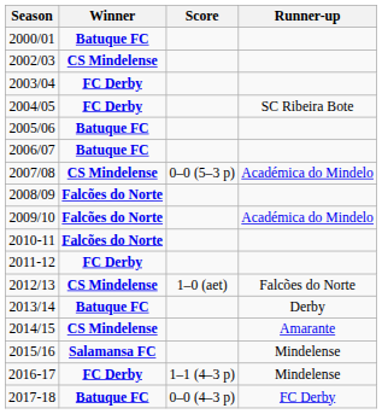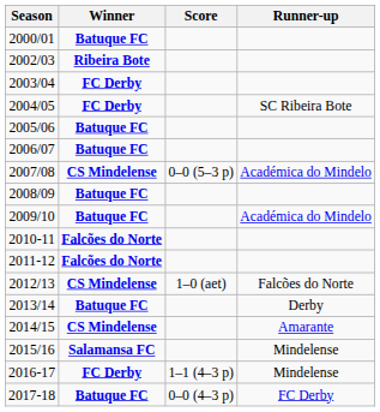2002/03 | Winner: CS Mindelense -> Ribeira Bote
2008/09 | Winner: Falcões do Norte -> Batuque FC
2009/10 | Winner: Falcões do Norte -> Batuque FC
2011-12 | Winner: FC Derby -> Falcões do Norte
